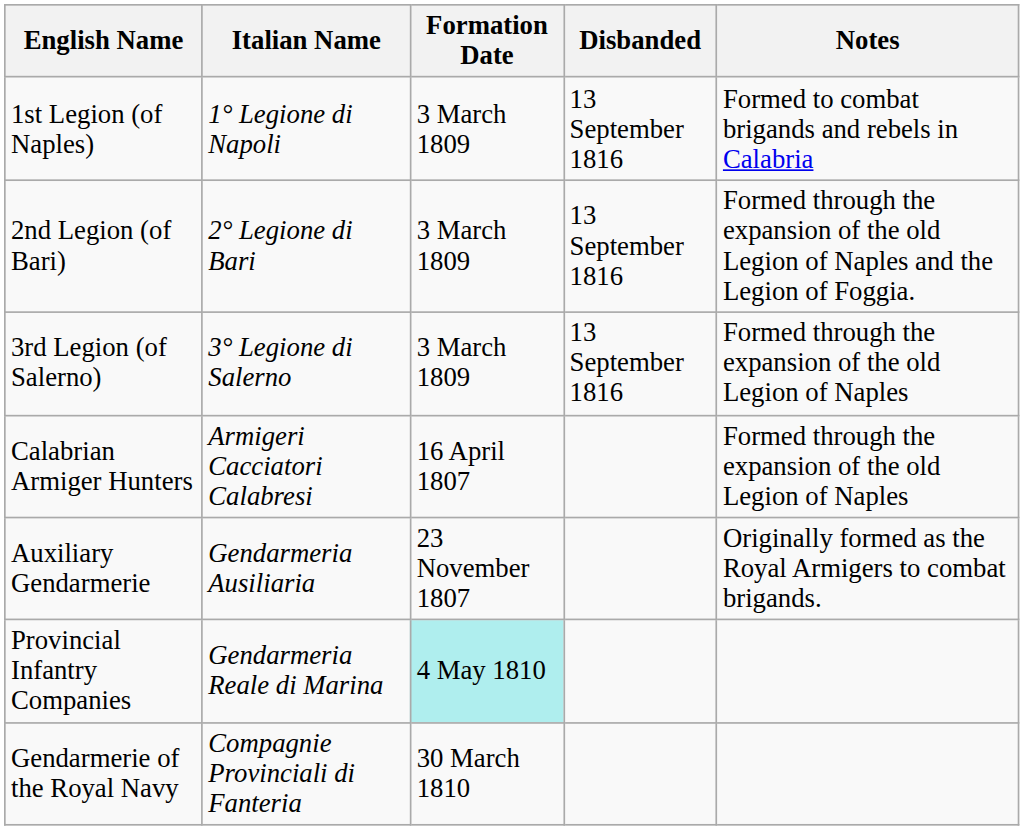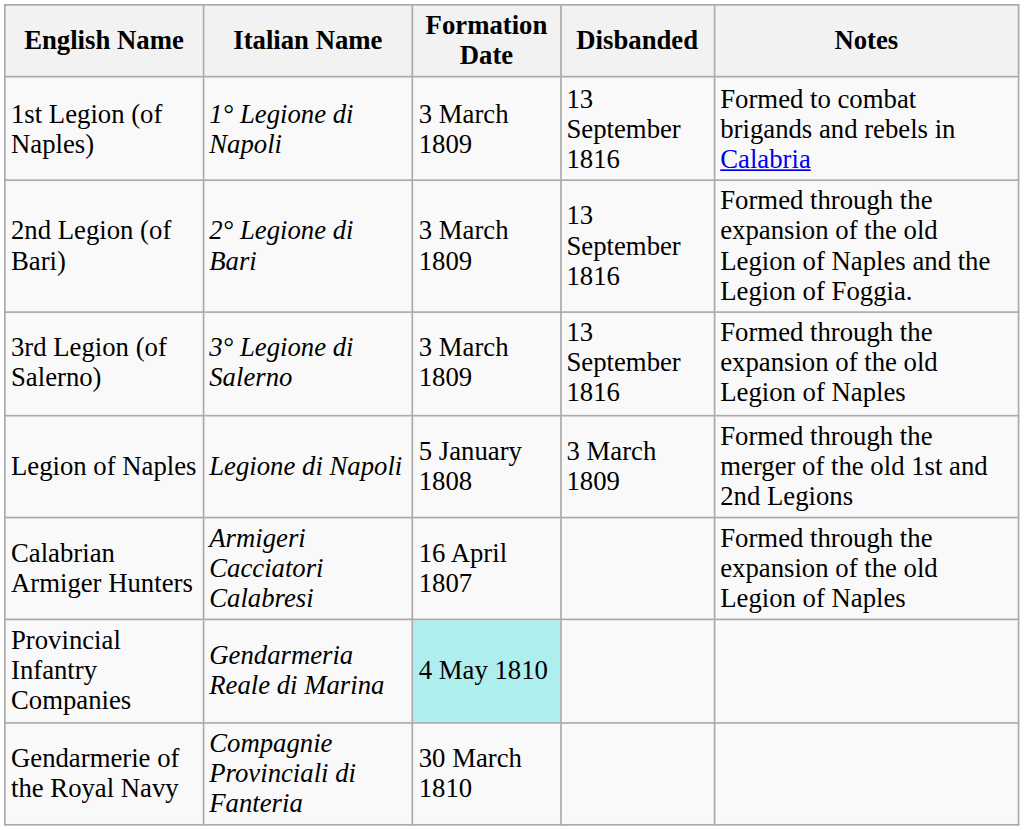+ row: Legion of Naples | Legione di Napoli | 5 January 1808 | 3 March 1809 | Formed through the merger of the old 1st and 2nd Legions
- row: Auxiliary Gendarmerie | Gendarmeria Ausiliaria | 23 November 1807 | Originally formed as the Royal Armigers to combat brigands.
